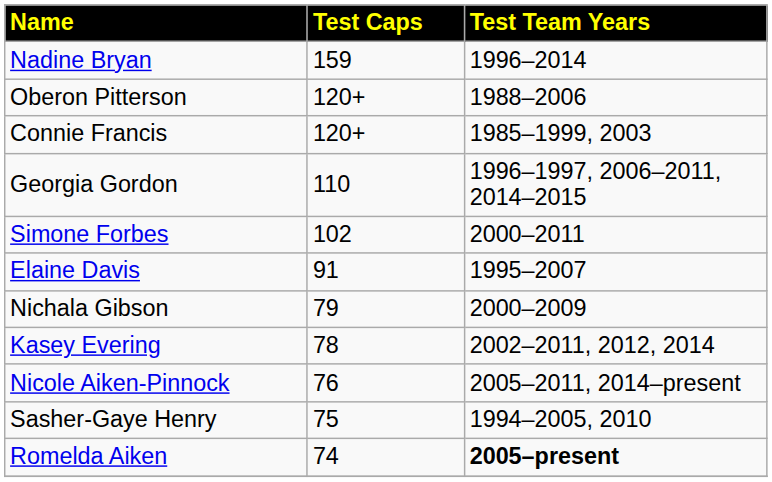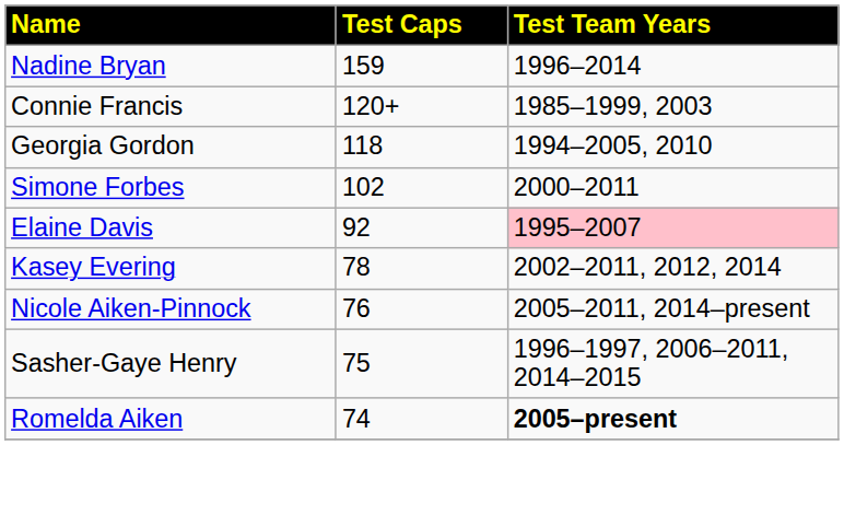- row: Oberon Pitterson | 120+ | 1988–2006
Georgia Gordon | Test Caps: 110 -> 118
Georgia Gordon | Test Team Years: 1996–1997, 2006–2011, 2014–2015 -> 1994–2005, 2010
Elaine Davis | Test Caps: 91 -> 92
Elaine Davis | Test Team Years: no background -> pink background
- row: Nichala Gibson | 79 | 2000–2009
Sasher-Gaye Henry | Test Team Years: 1994–2005, 2010 -> 1996–1997, 2006–2011, 2014–2015
